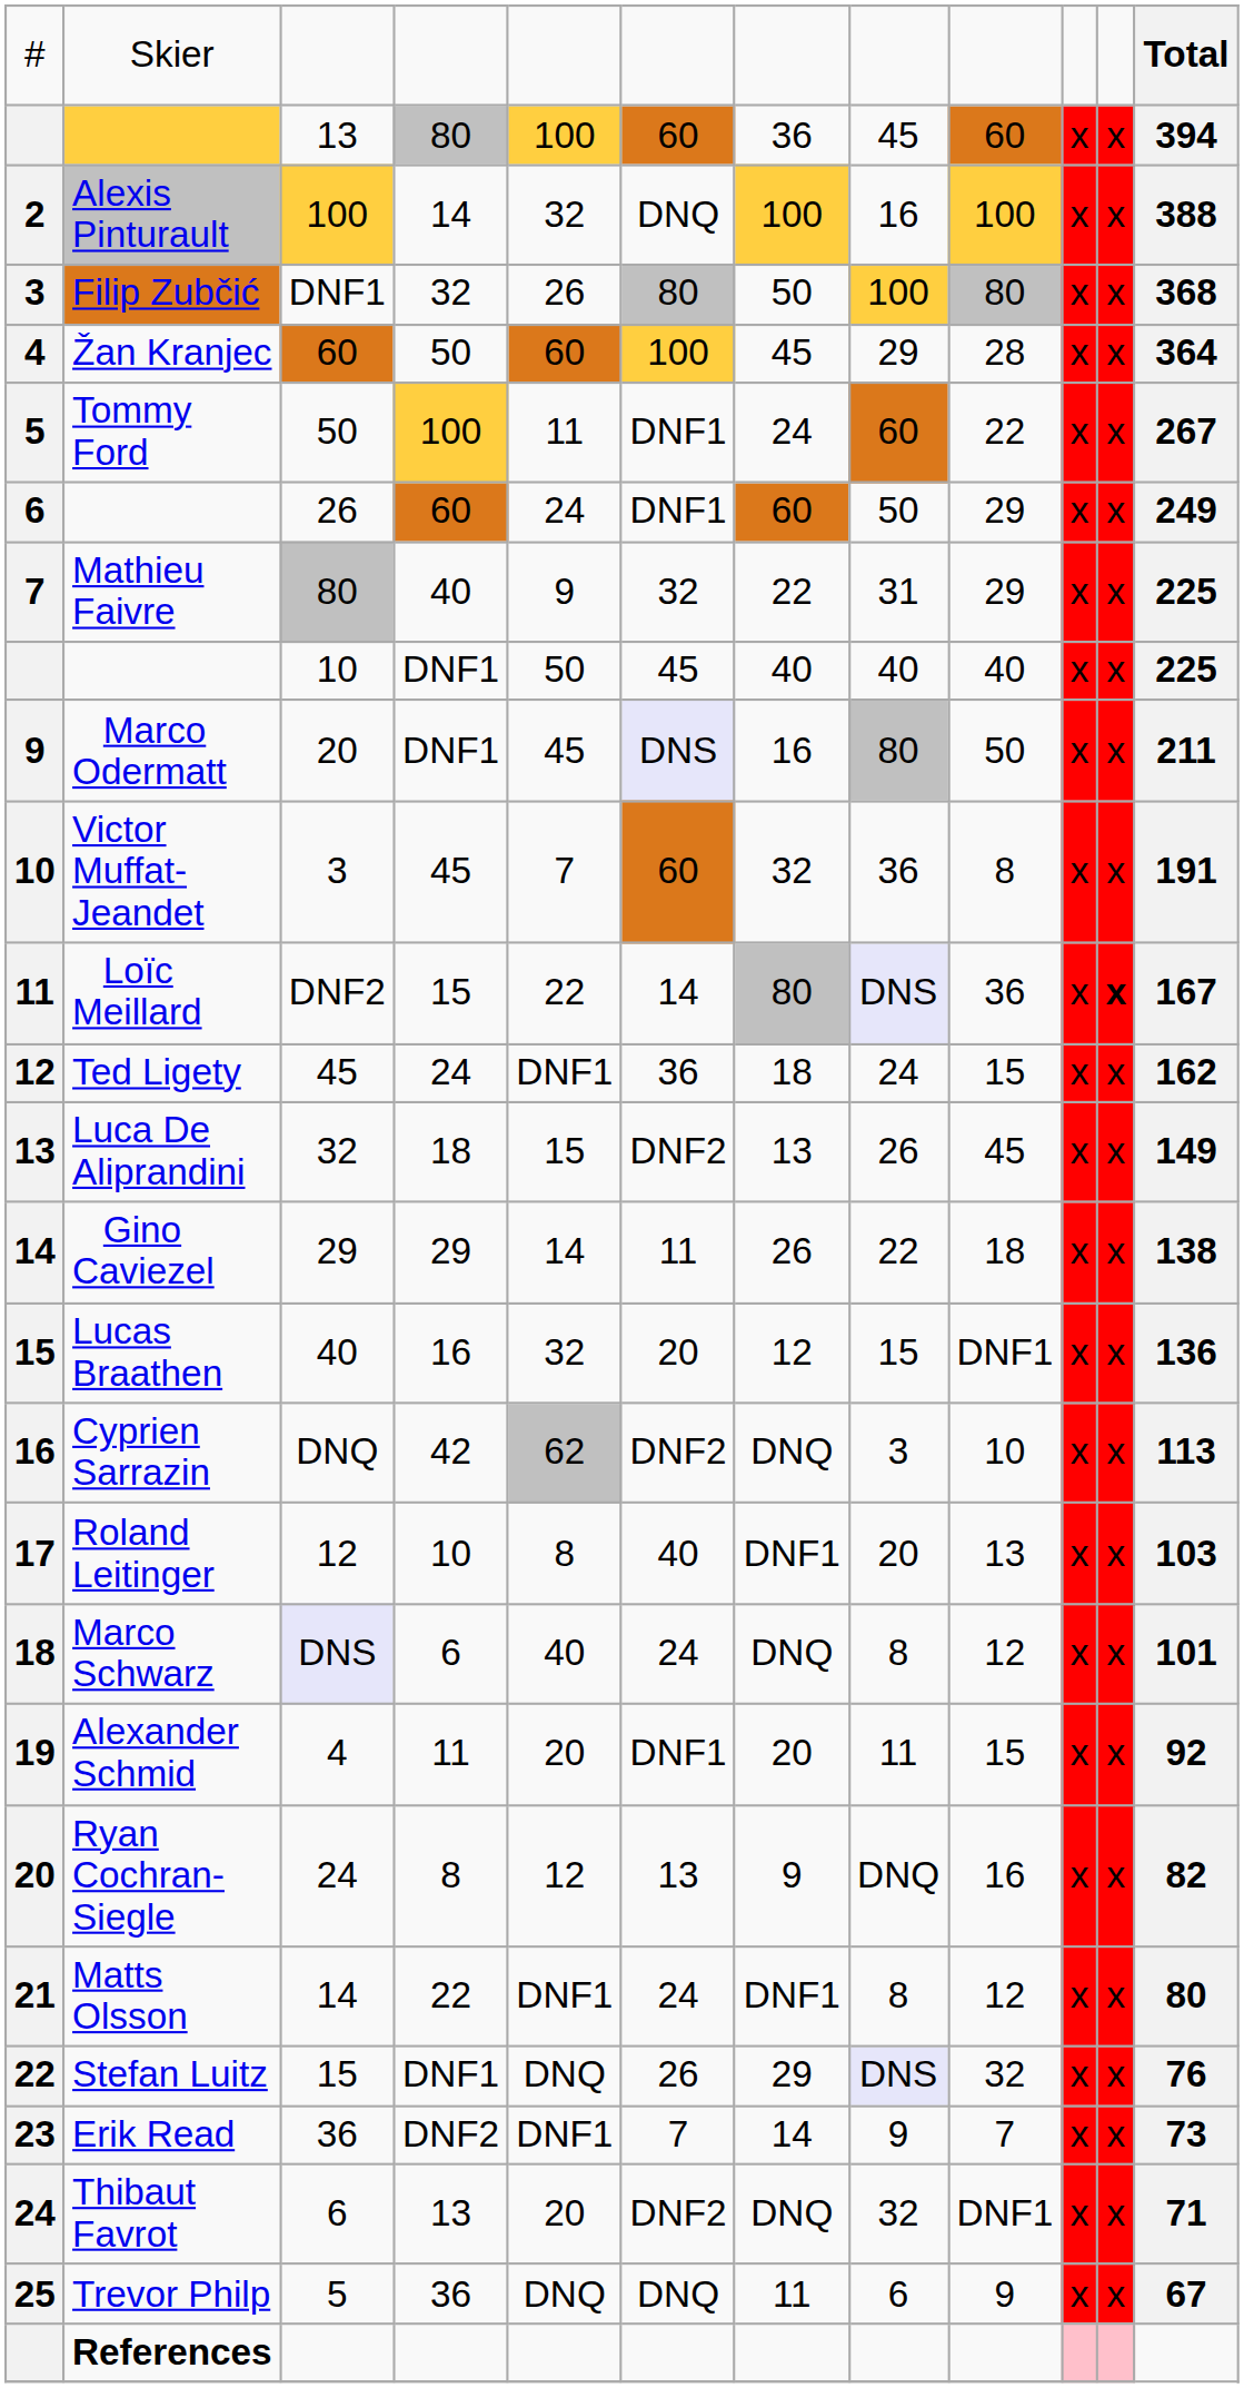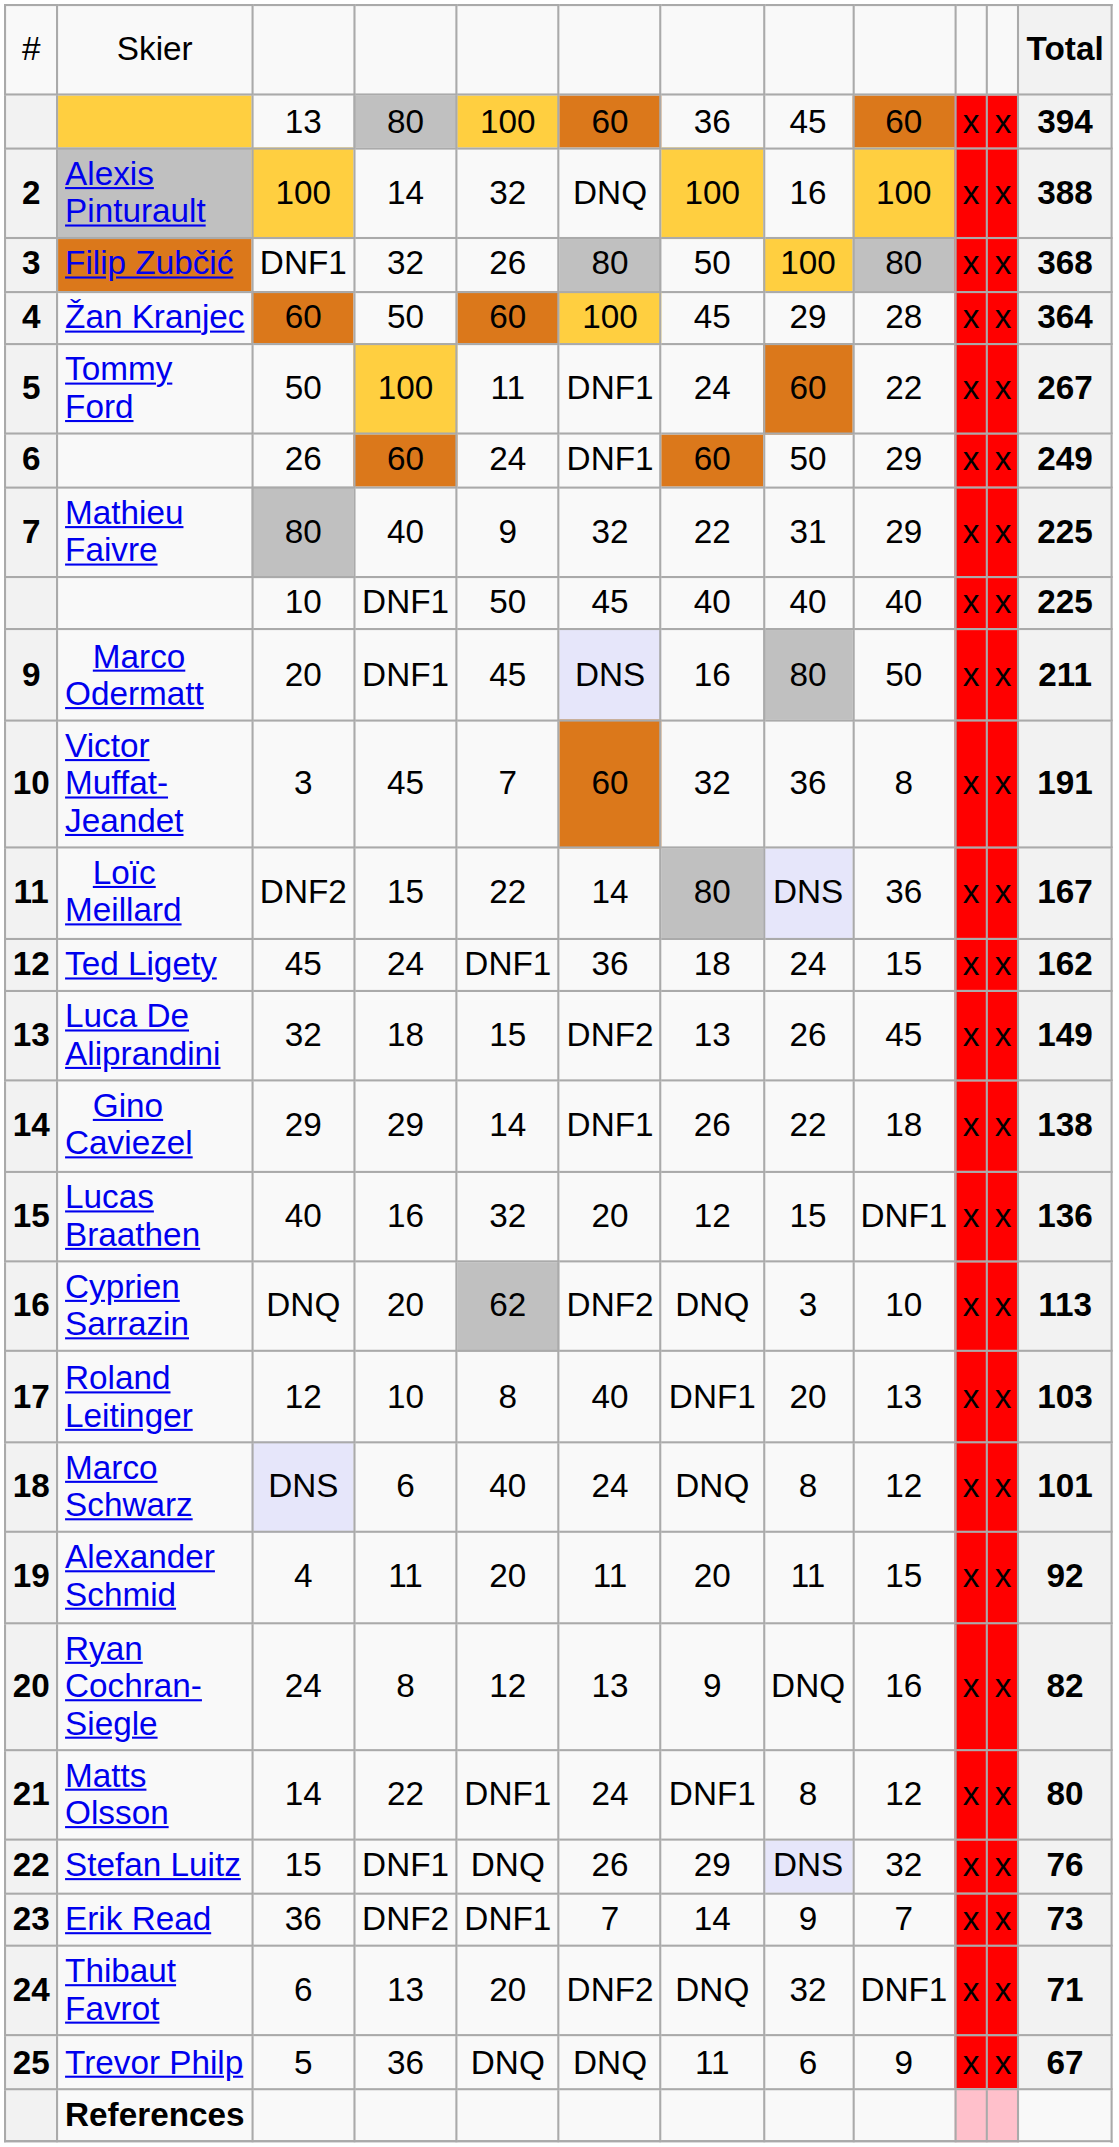Loïc Meillard | column 11: bold -> normal
Gino Caviezel | column 6: 11 -> DNF1
Cyprien Sarrazin | column 4: 42 -> 20
Alexander Schmid | column 6: DNF1 -> 11
